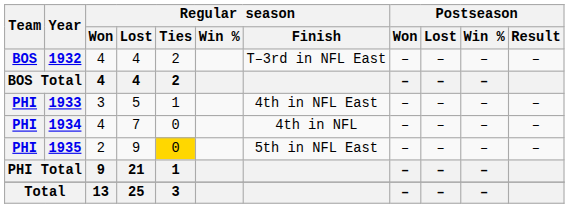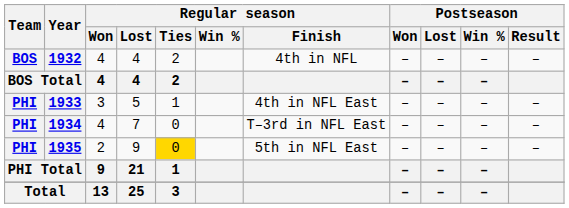1932 | Regular season / Finish: T–3rd in NFL East -> 4th in NFL
1934 | Regular season / Finish: 4th in NFL -> T–3rd in NFL East
